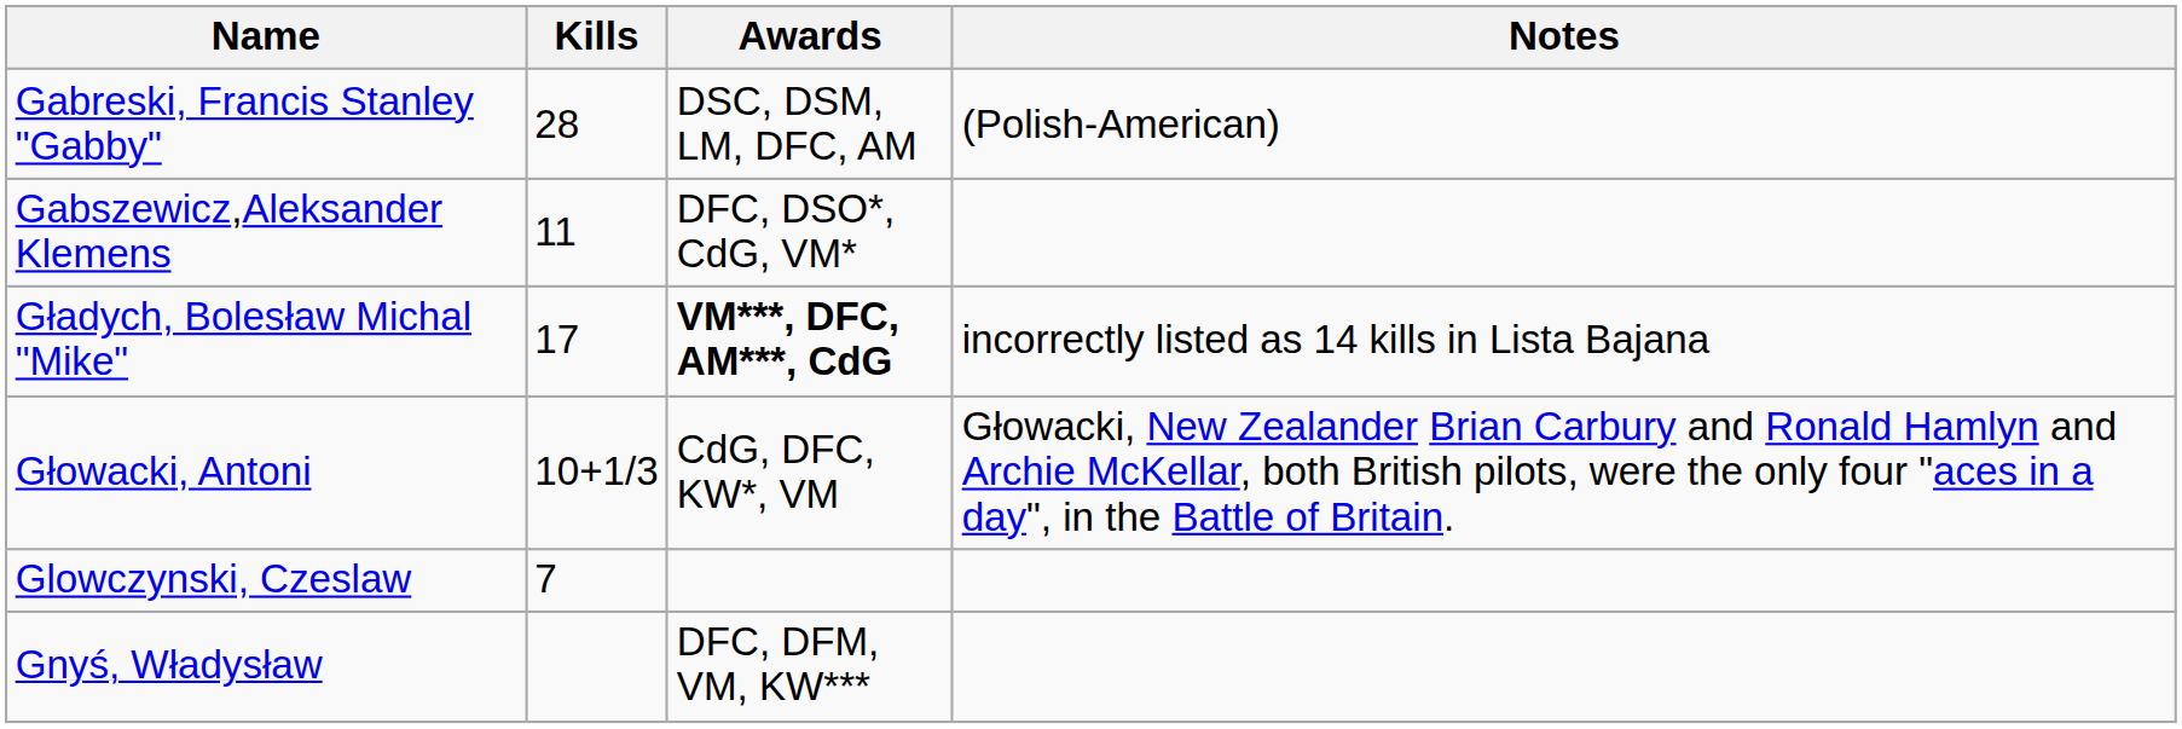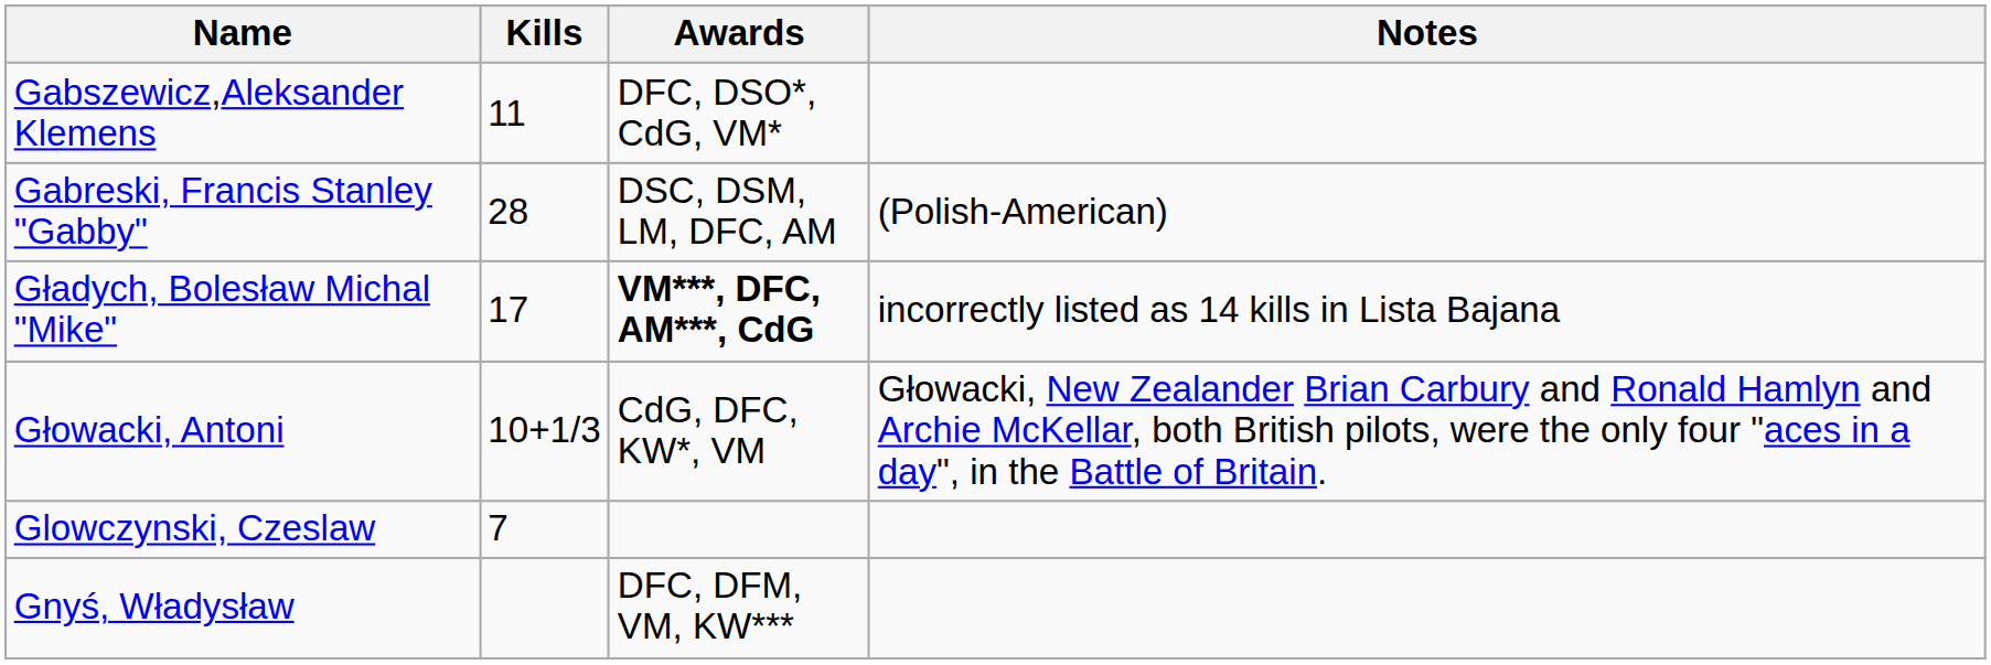rows swapped: Gabreski, Francis Stanley "Gabby" <-> Gabszewicz,Aleksander Klemens
